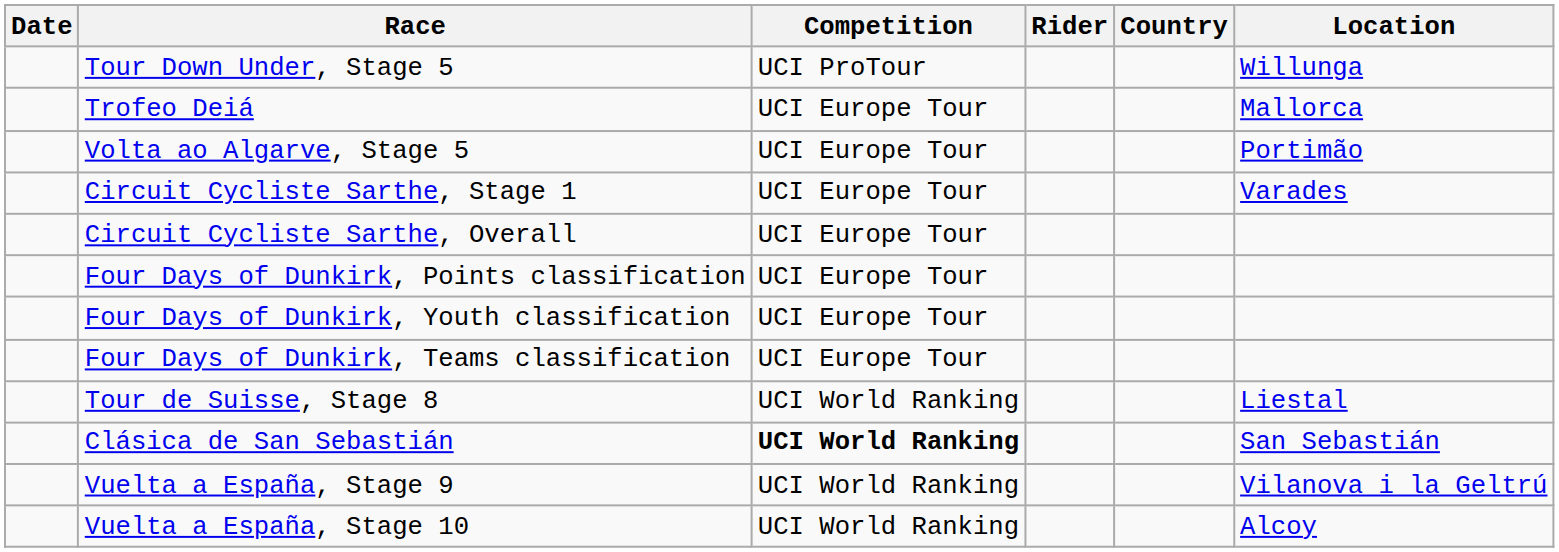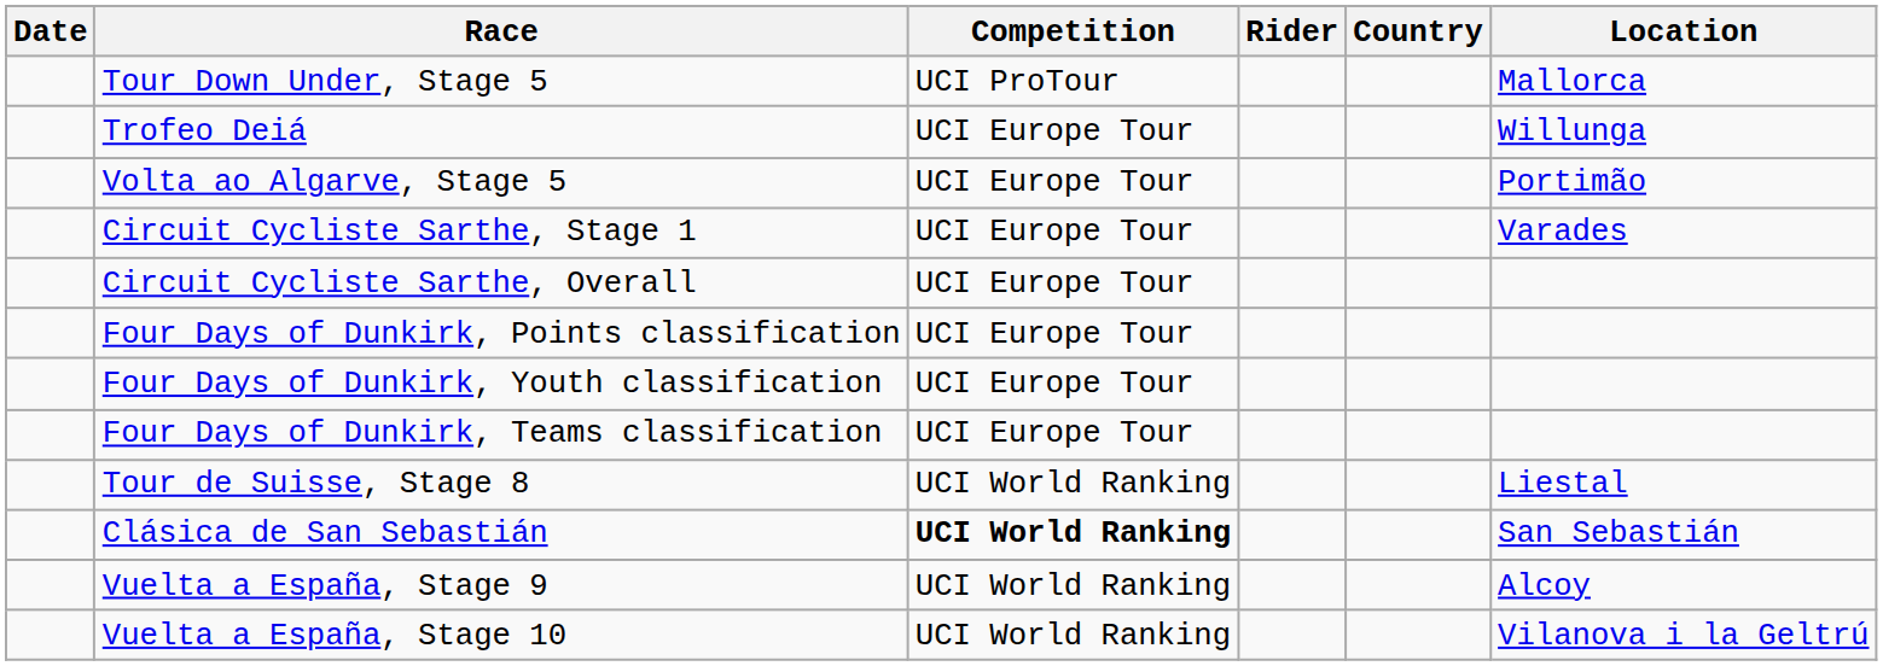Tour Down Under, Stage 5 | Location: Willunga -> Mallorca
Trofeo Deiá | Location: Mallorca -> Willunga
Vuelta a España, Stage 9 | Location: Vilanova i la Geltrú -> Alcoy
Vuelta a España, Stage 10 | Location: Alcoy -> Vilanova i la Geltrú
